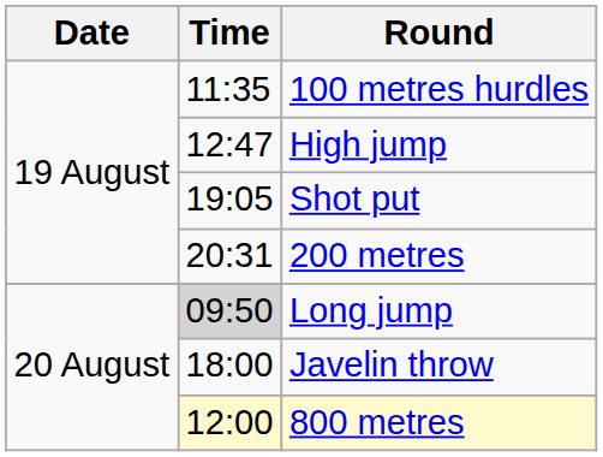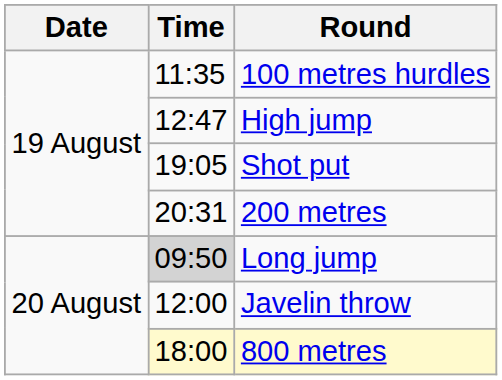Javelin throw | Time: 18:00 -> 12:00
800 metres | Time: 12:00 -> 18:00
